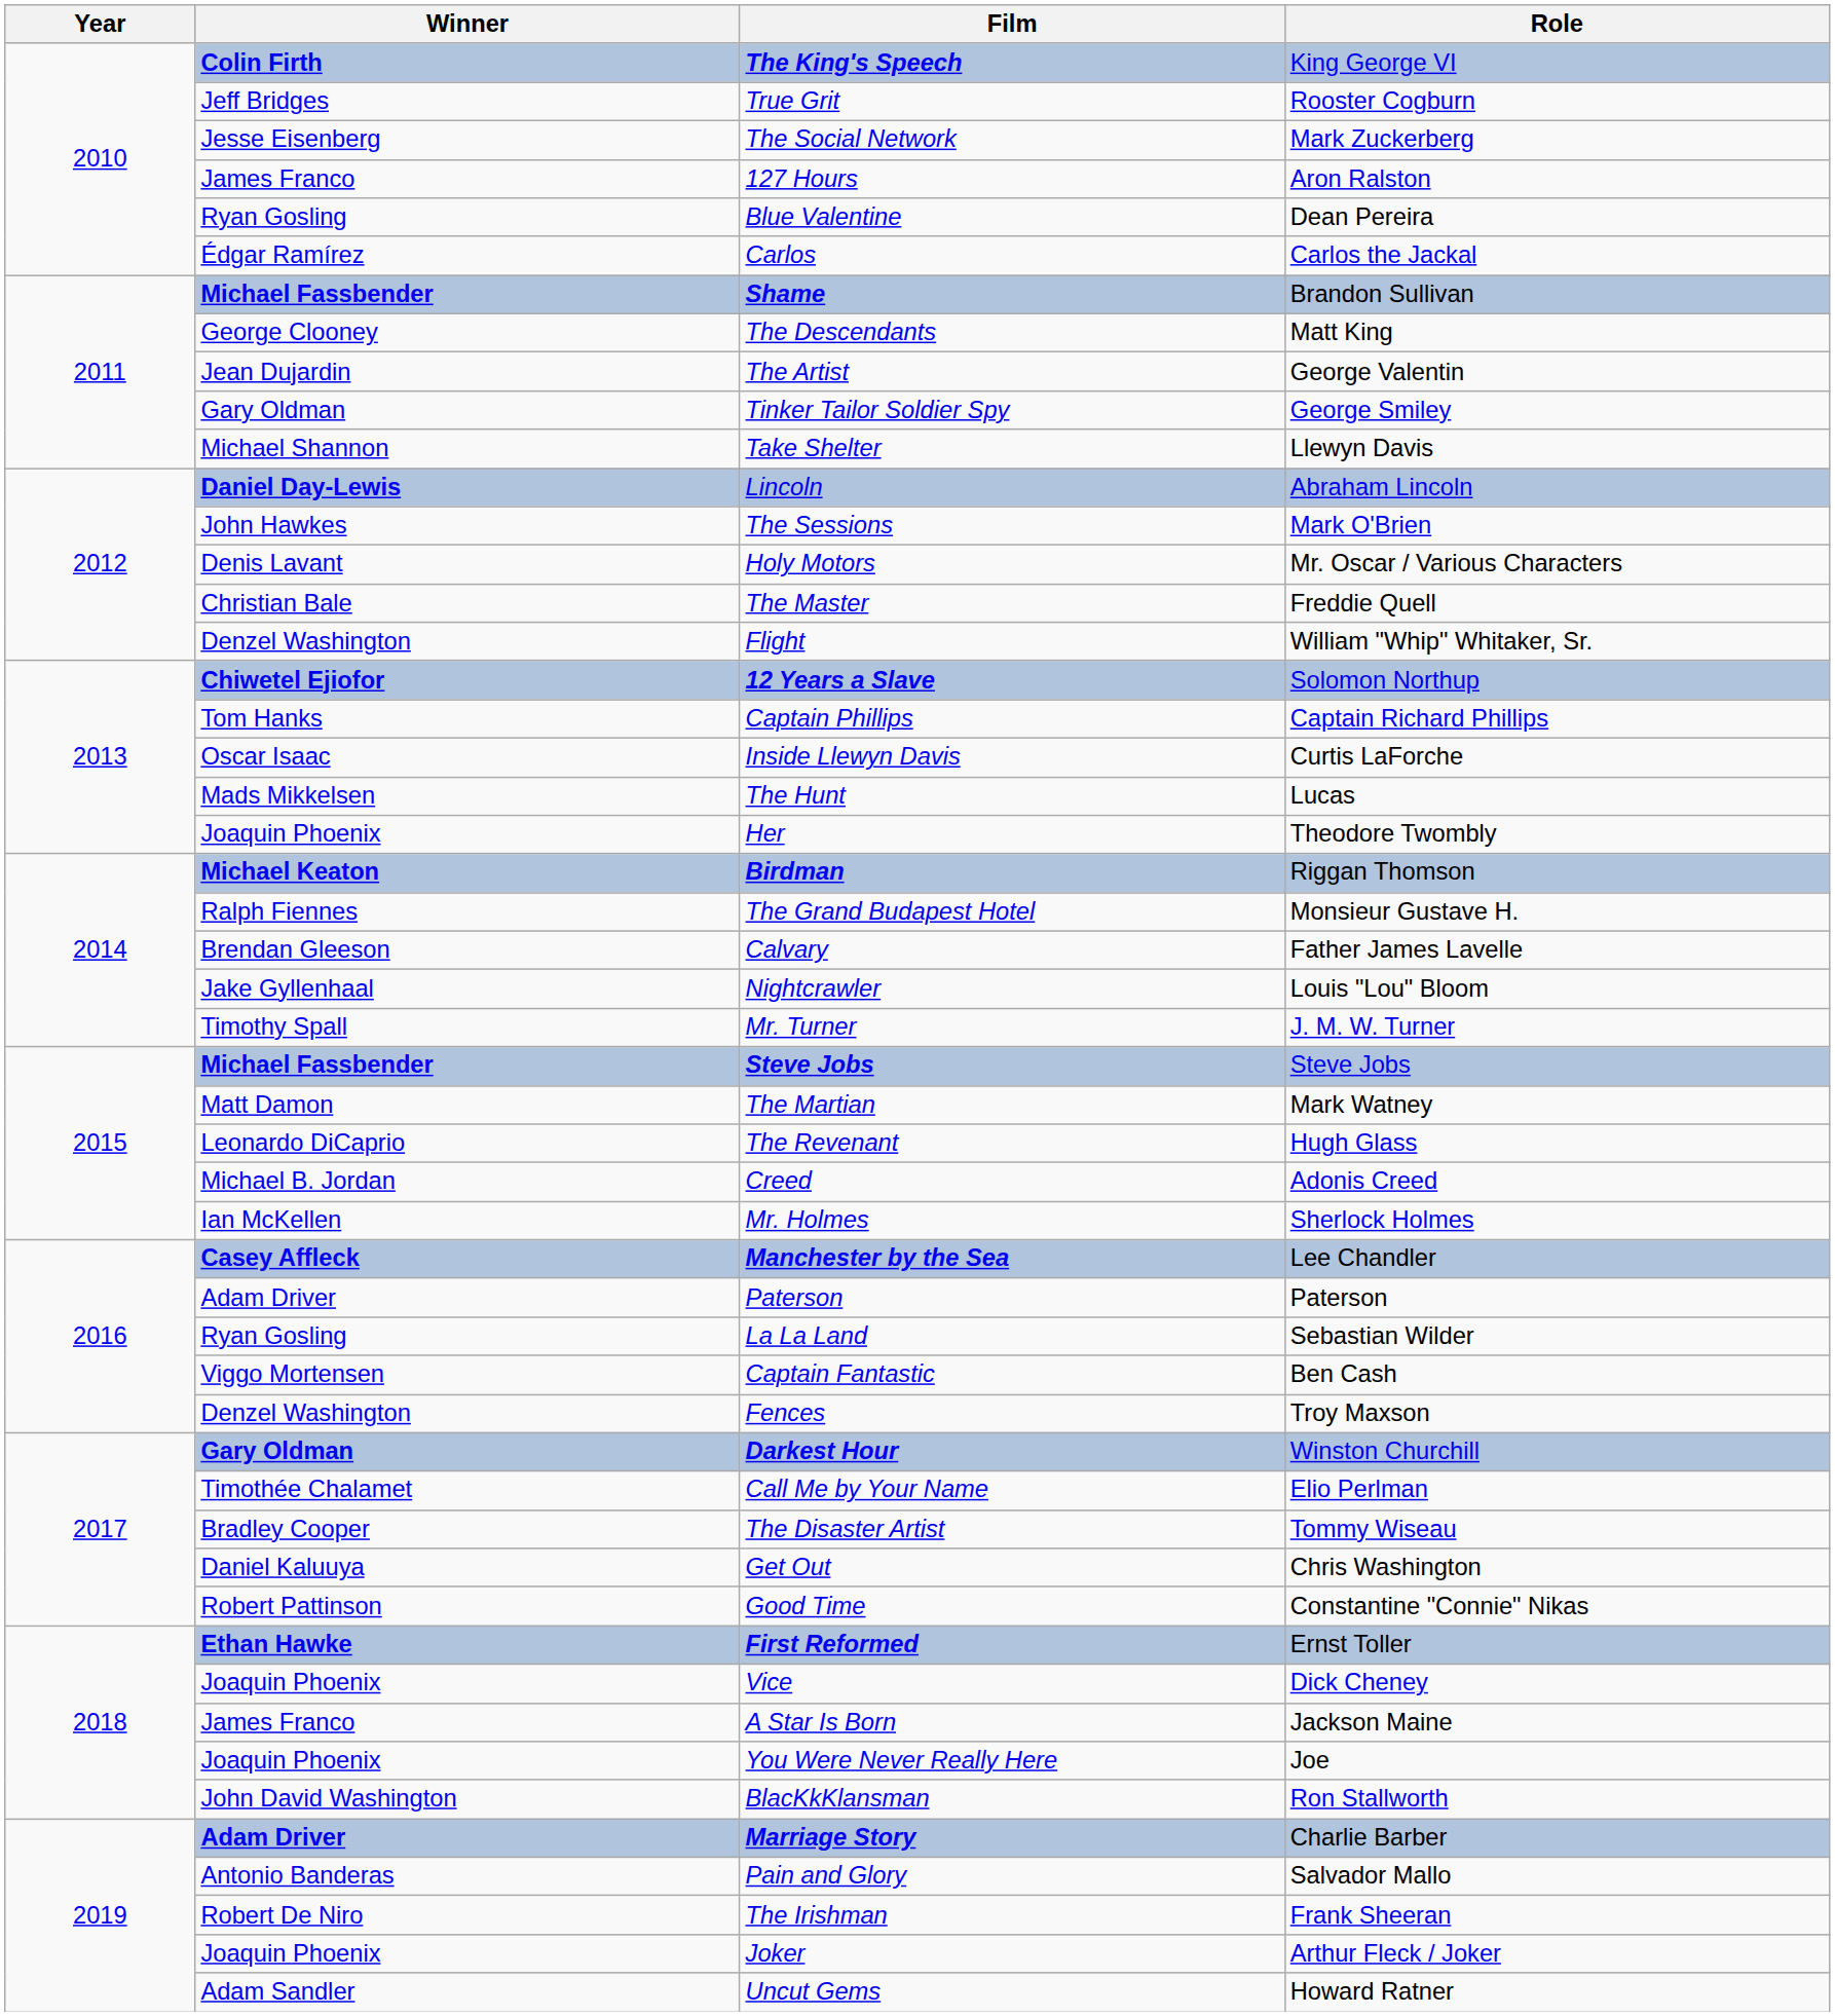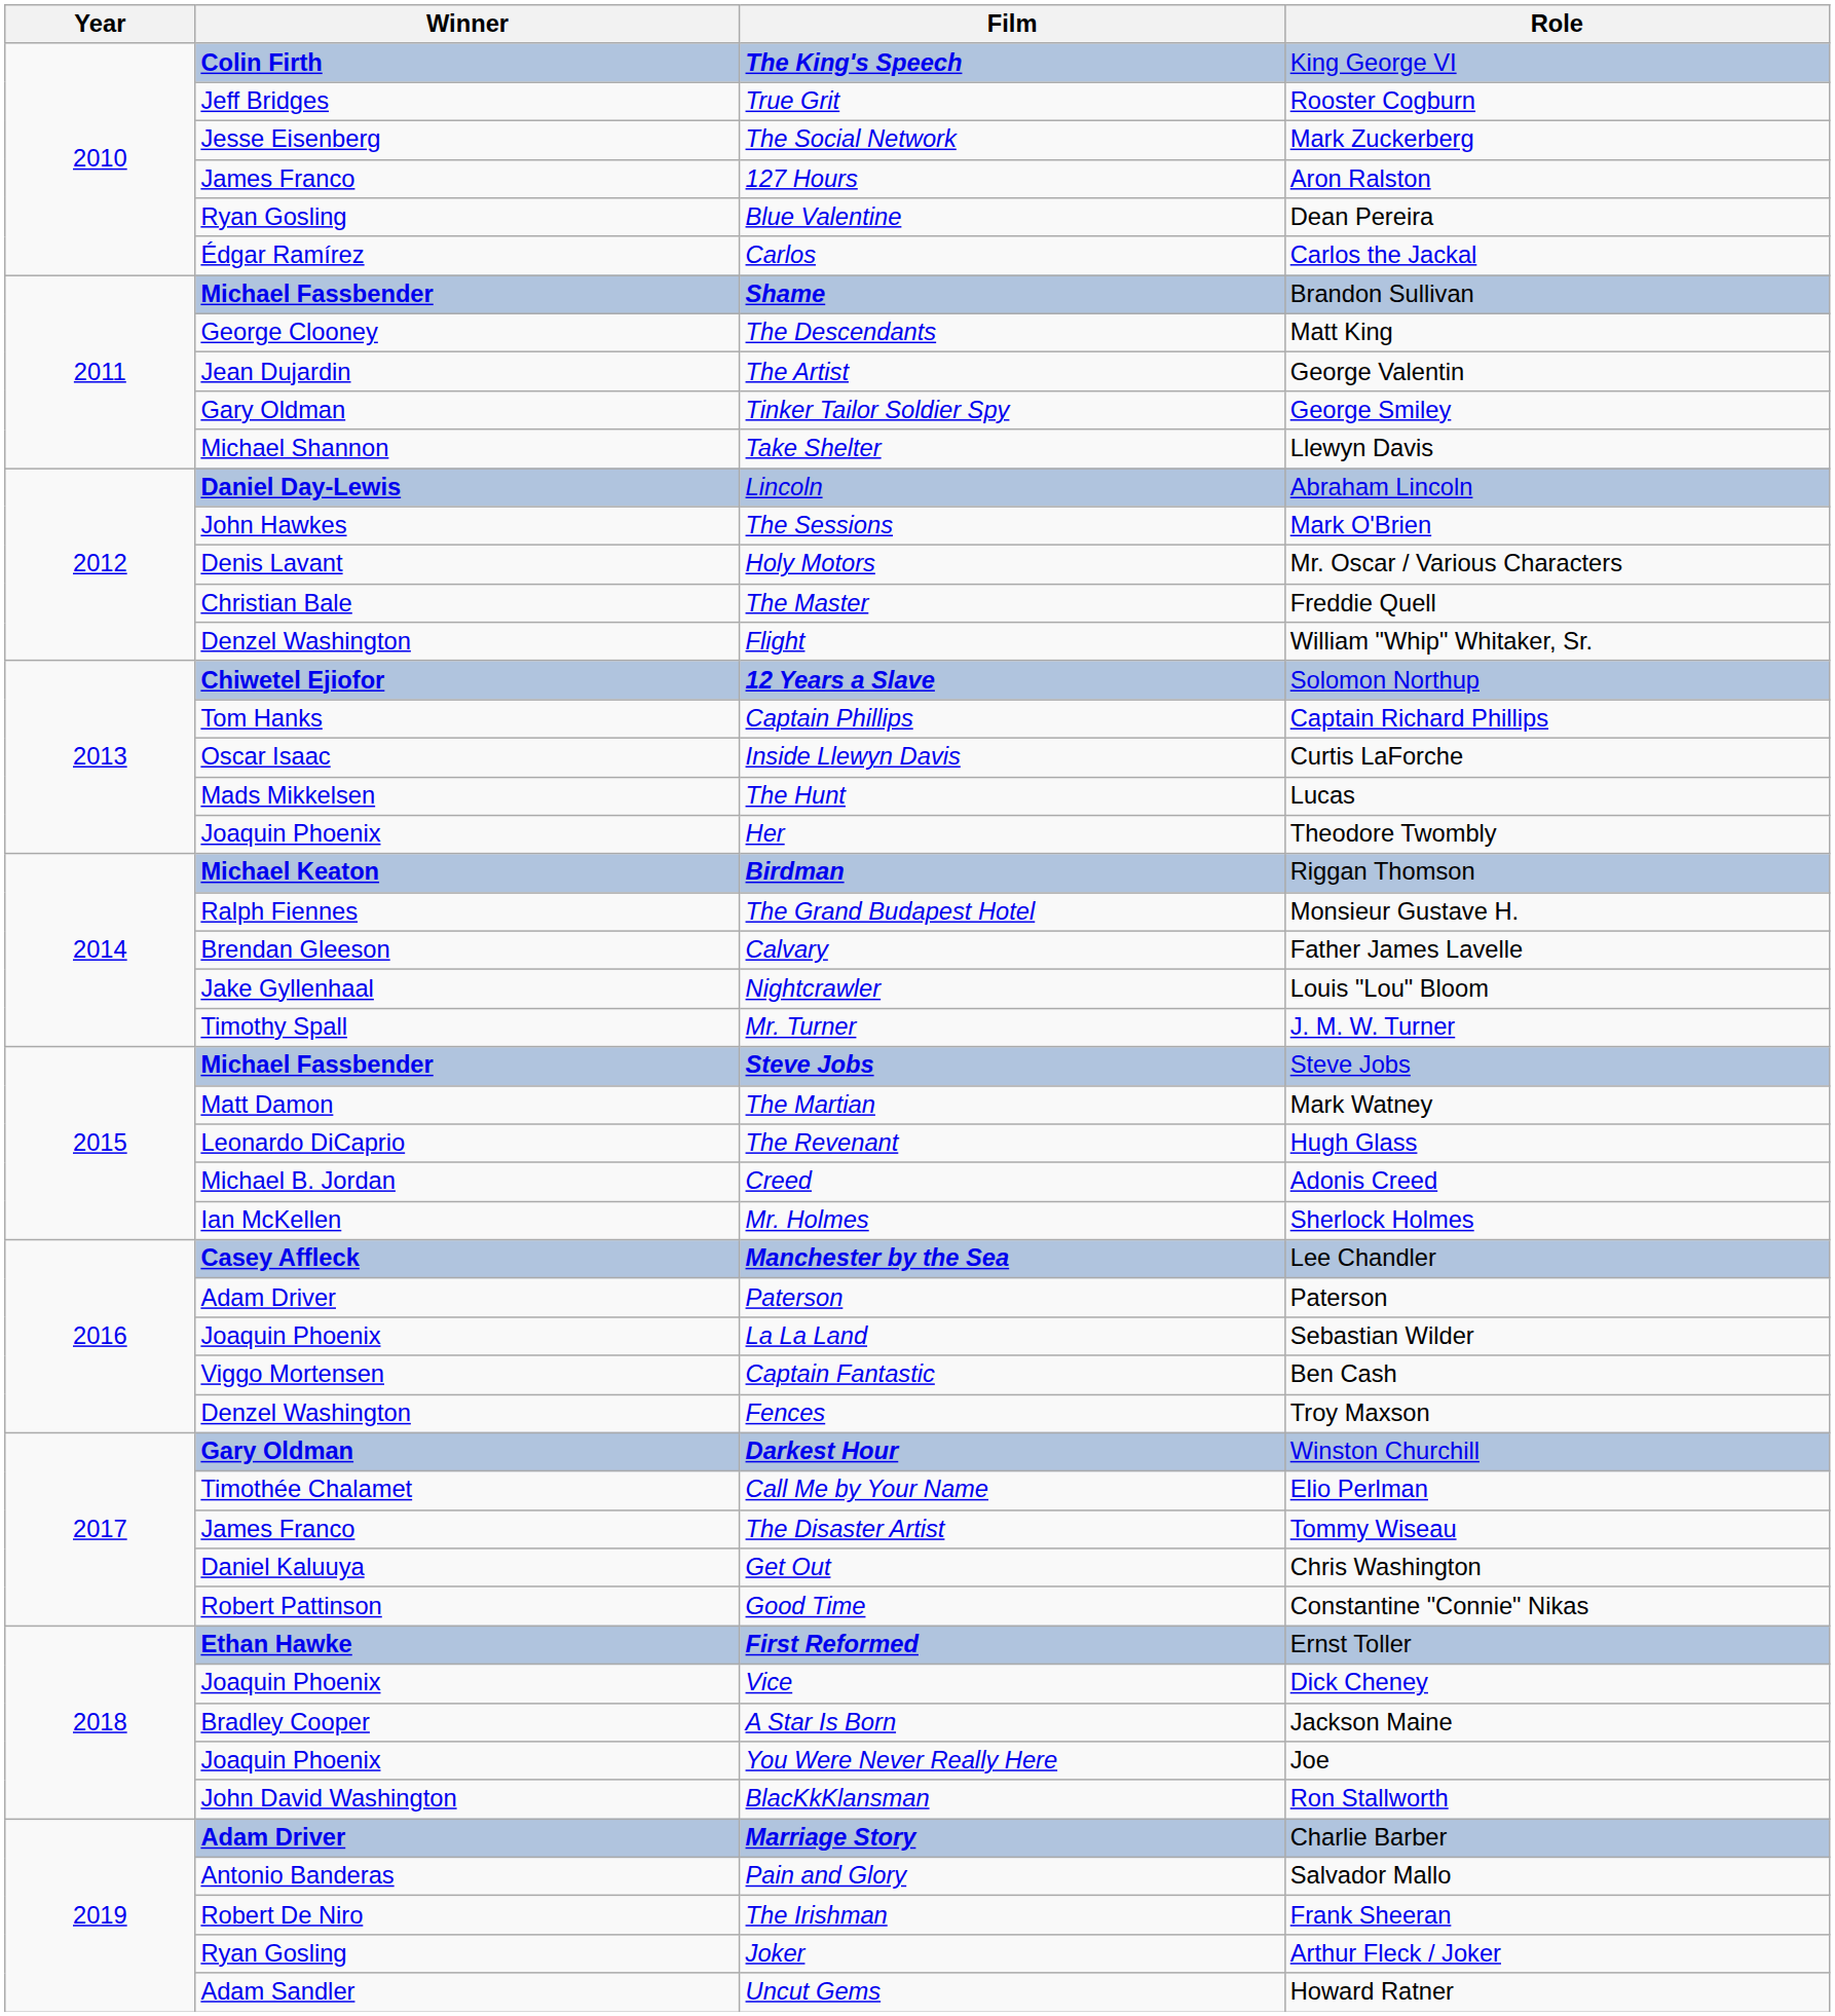La La Land | Winner: Ryan Gosling -> Joaquin Phoenix
The Disaster Artist | Winner: Bradley Cooper -> James Franco
A Star Is Born | Winner: James Franco -> Bradley Cooper
Joker | Winner: Joaquin Phoenix -> Ryan Gosling
